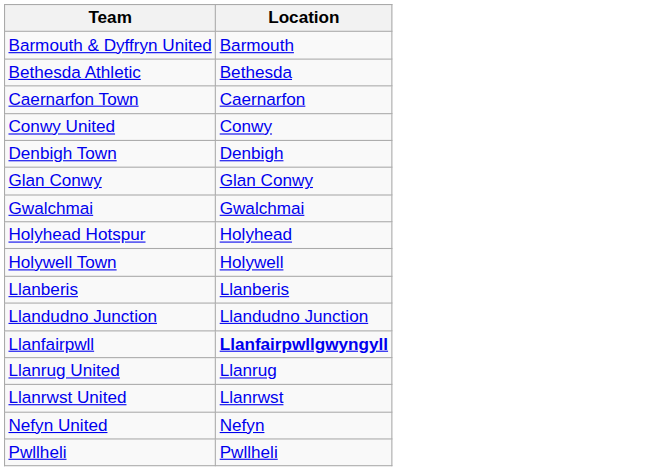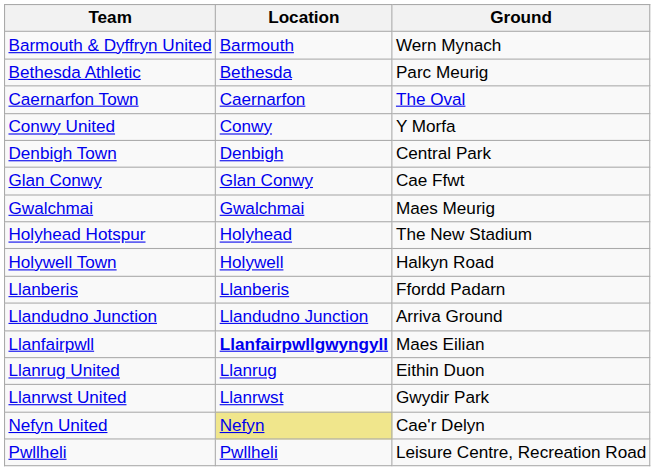+ column: Ground | Wern Mynach | Parc Meurig | The Oval | Y Morfa | Central Park | Cae Ffwt | Maes Meurig | The New Stadium | Halkyn Road | Ffordd Padarn | Arriva Ground | Maes Eilian | Eithin Duon | Gwydir Park | Cae'r Delyn | Leisure Centre, Recreation Road
Nefyn United | Location: no background -> khaki background
